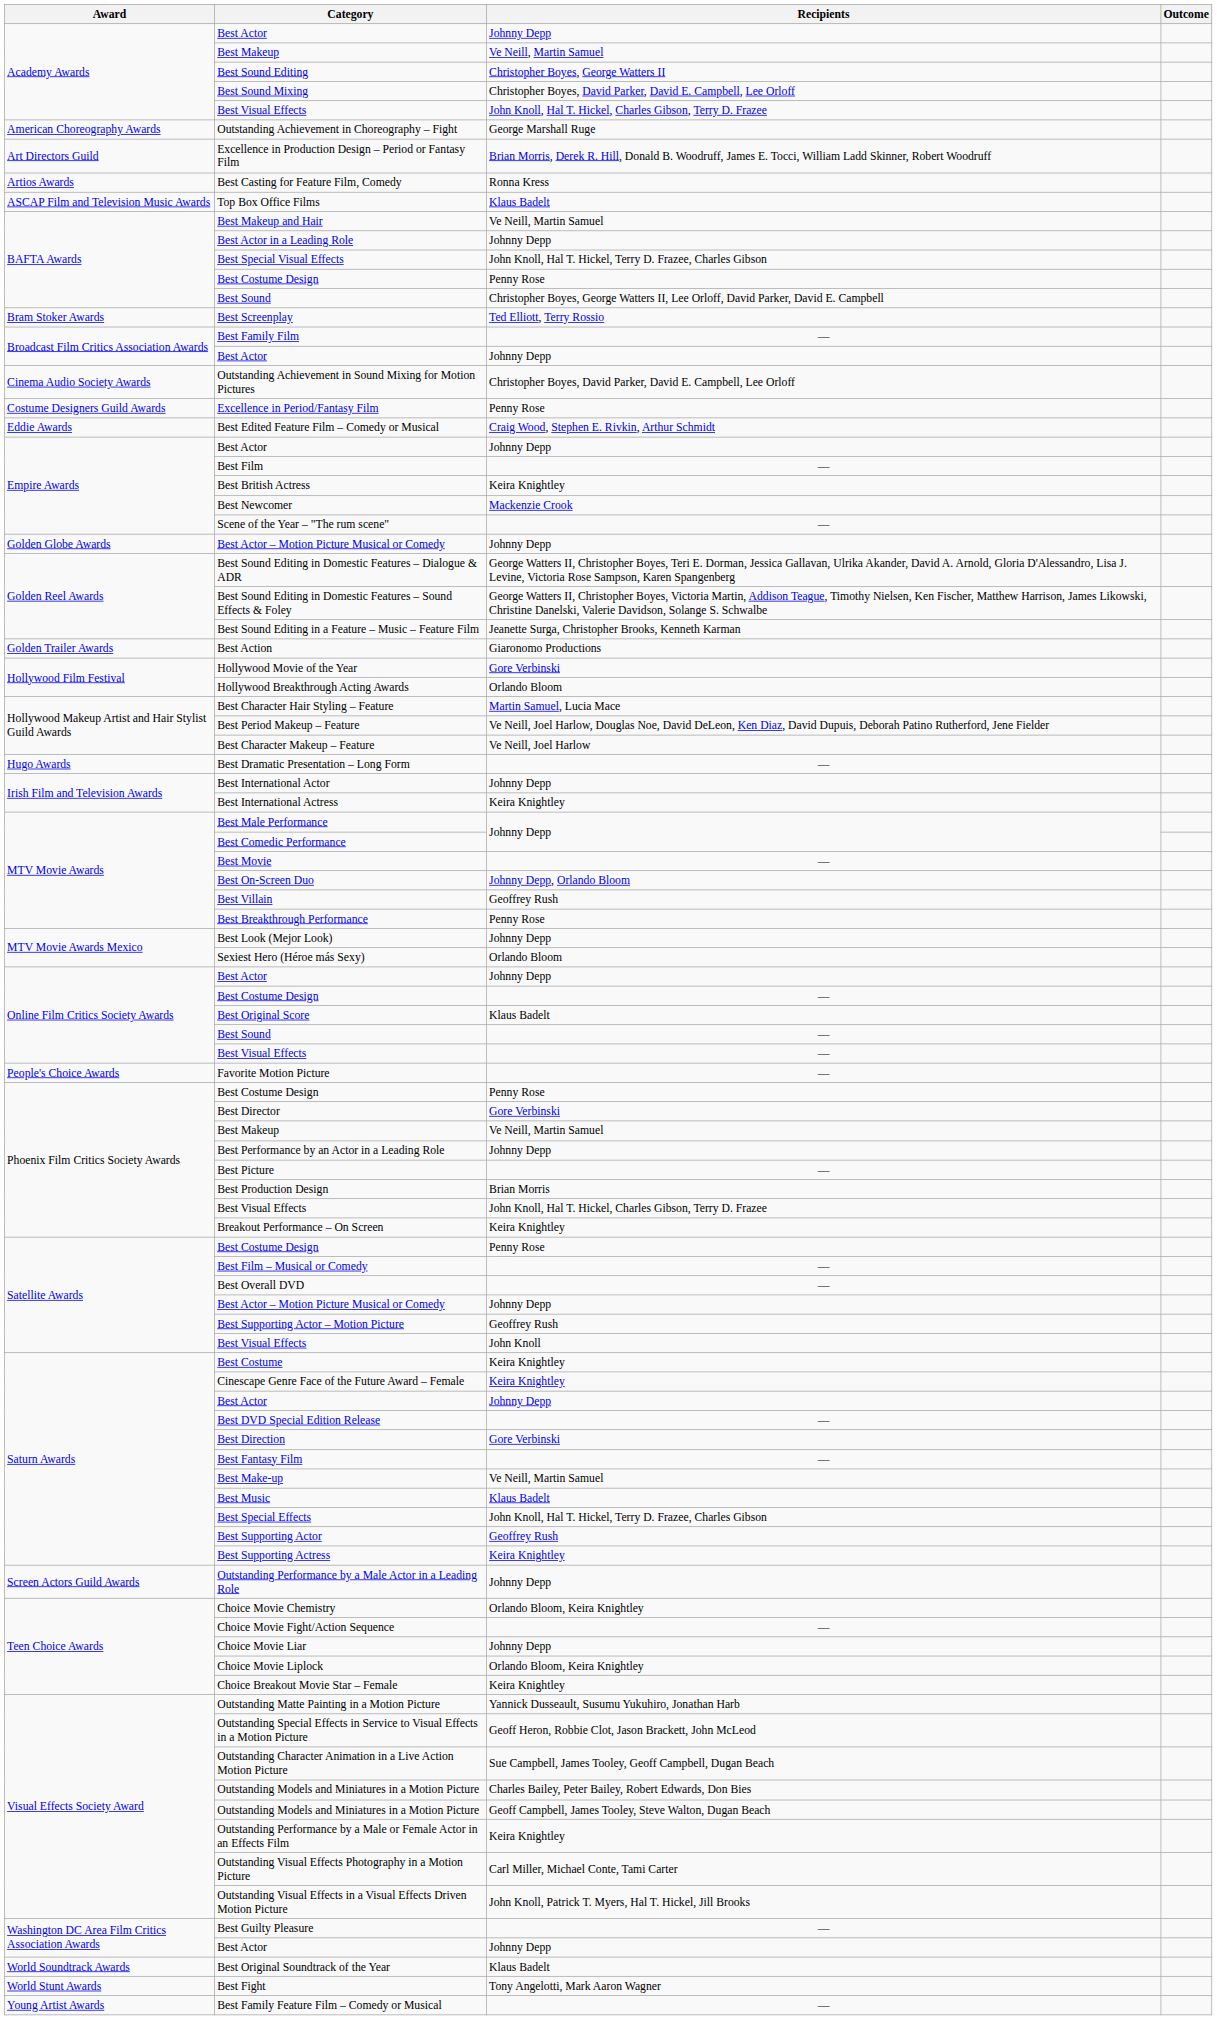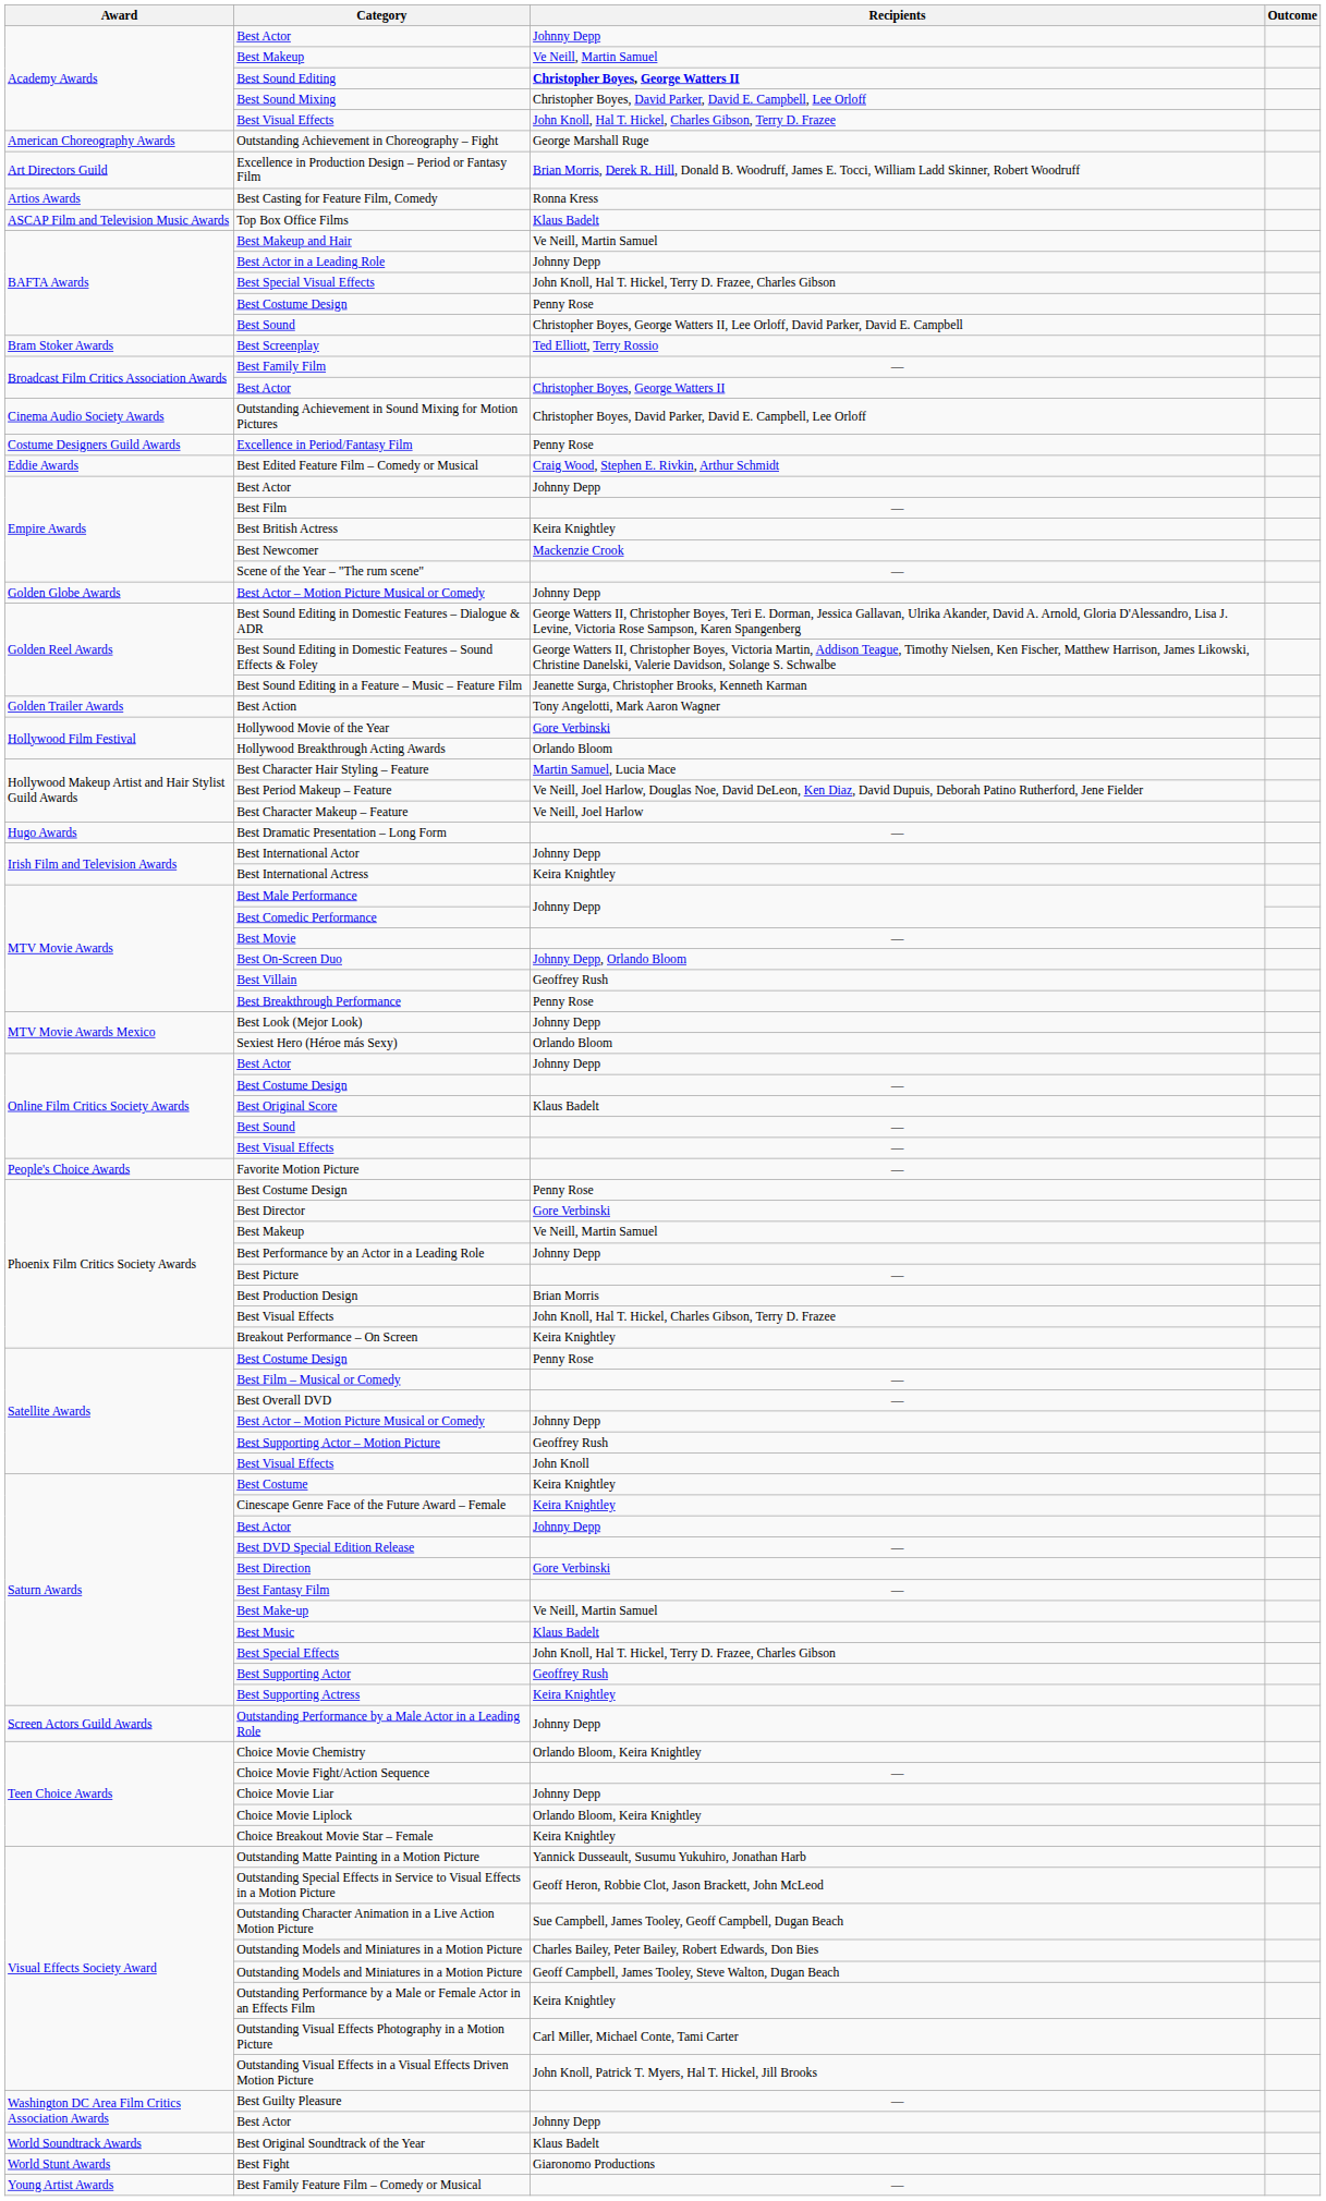Best Sound Editing | Recipients: normal -> bold
Broadcast Film Critics Association Awards / Best Actor | Recipients: Johnny Depp -> Christopher Boyes, George Watters II
Best Action | Recipients: Giaronomo Productions -> Tony Angelotti, Mark Aaron Wagner
Best Fight | Recipients: Tony Angelotti, Mark Aaron Wagner -> Giaronomo Productions
